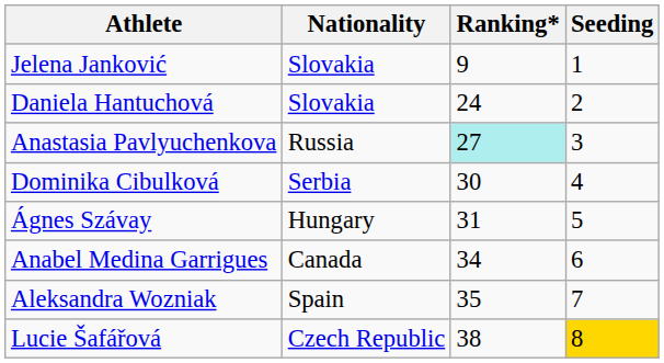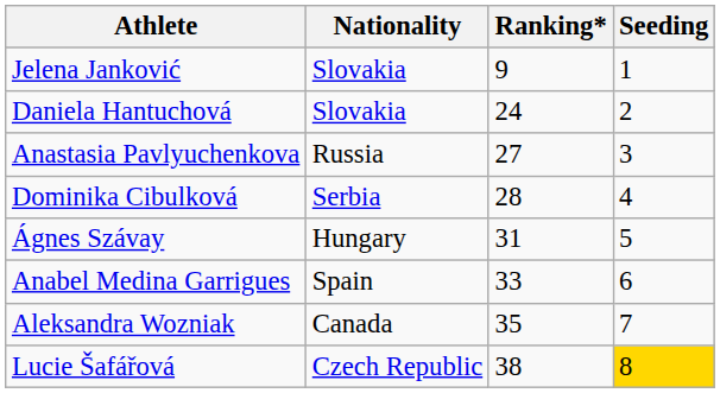Anastasia Pavlyuchenkova | Ranking*: paleturquoise background -> no background
Dominika Cibulková | Ranking*: 30 -> 28
Anabel Medina Garrigues | Nationality: Canada -> Spain
Anabel Medina Garrigues | Ranking*: 34 -> 33
Aleksandra Wozniak | Nationality: Spain -> Canada
